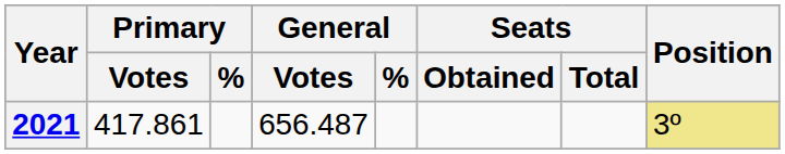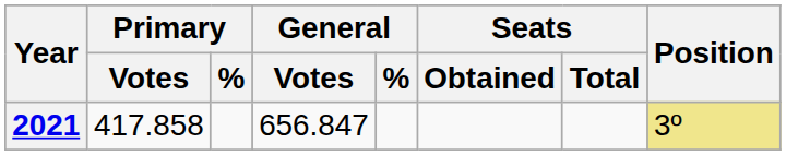2021 | Primary / Votes: 417.861 -> 417.858
2021 | General / Votes: 656.487 -> 656.847
